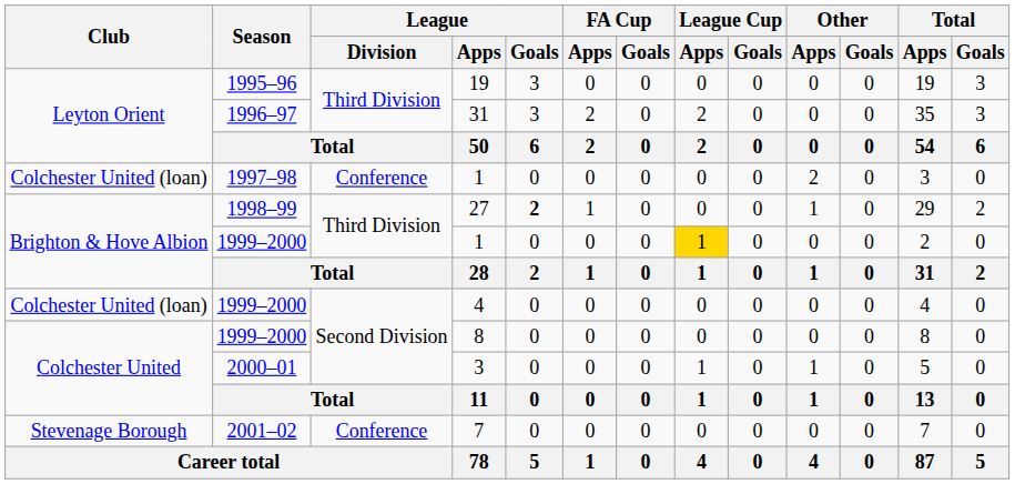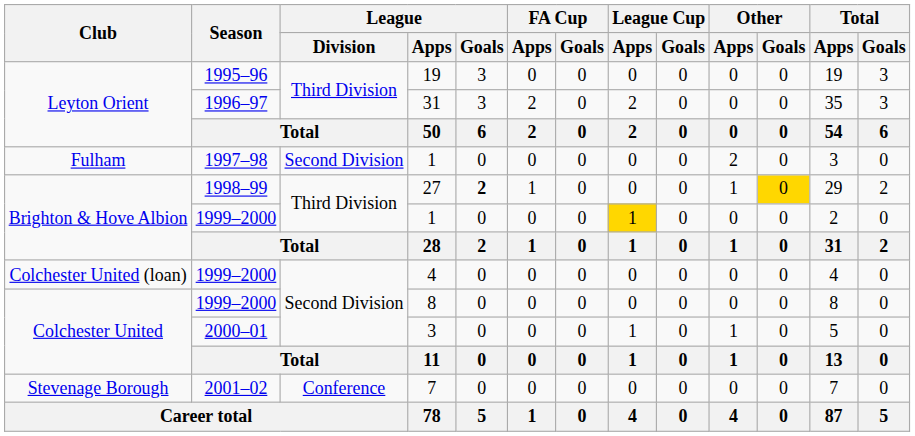1997–98 / 1 | Club: Colchester United (loan) -> Fulham
1997–98 / 1 | League / Division: Conference -> Second Division
27 | Other / Goals: no background -> gold background
